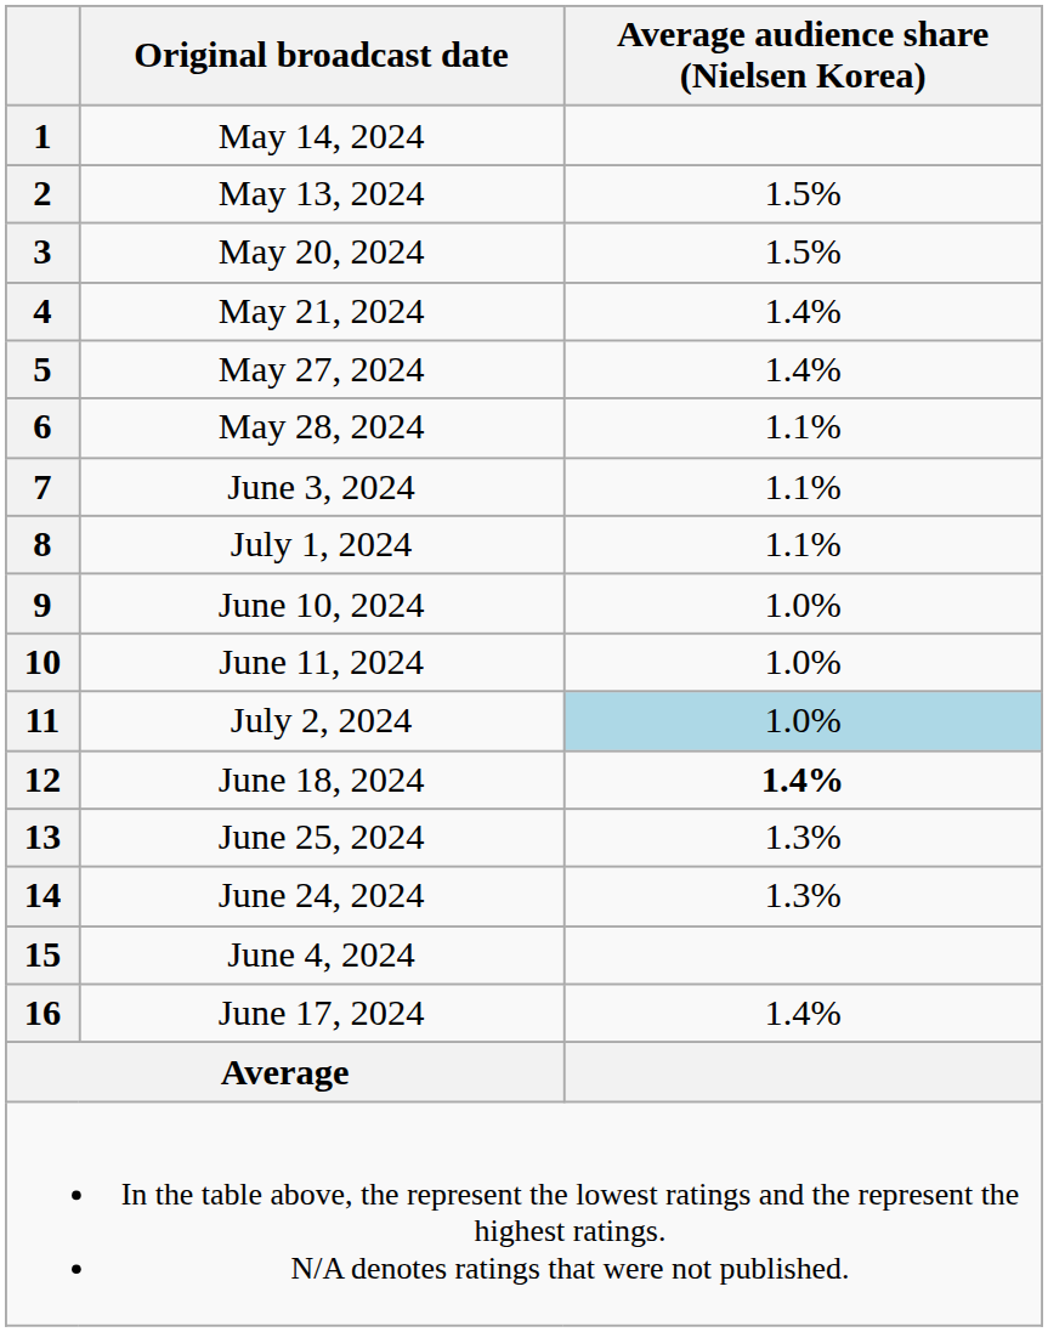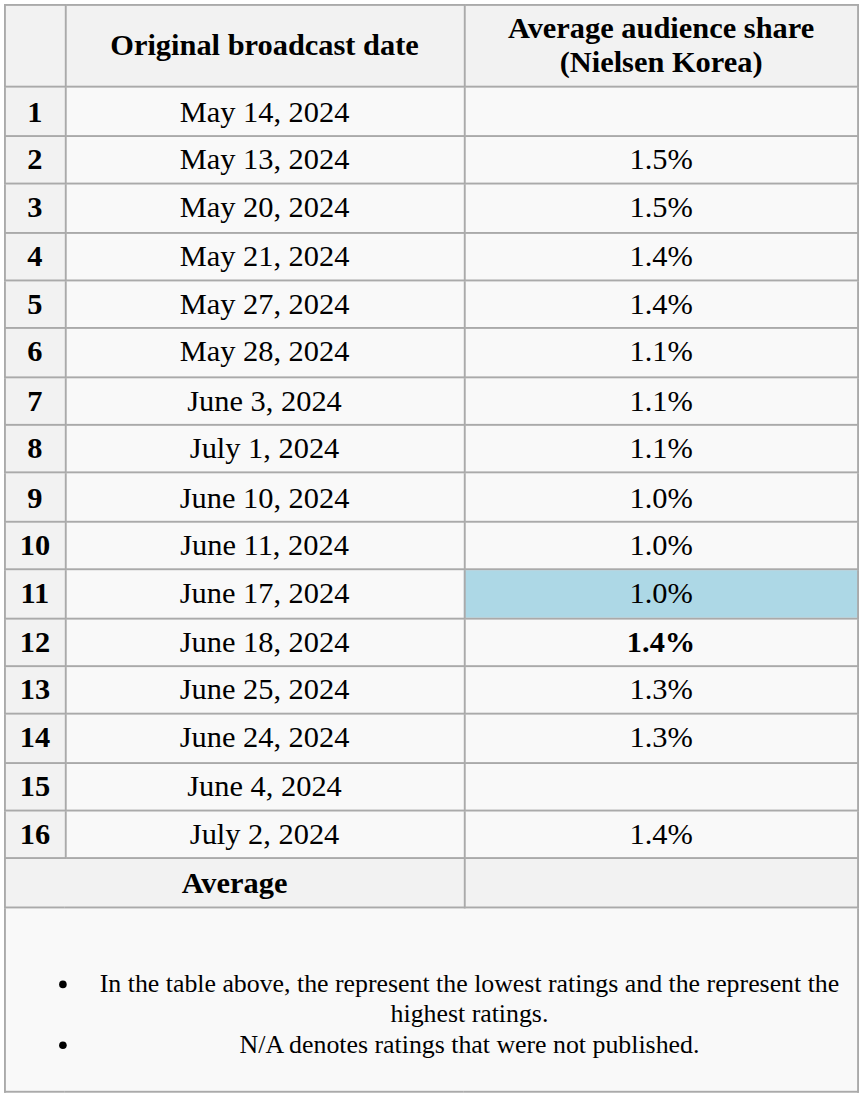11 | Original broadcast date: July 2, 2024 -> June 17, 2024
16 | Original broadcast date: June 17, 2024 -> July 2, 2024
